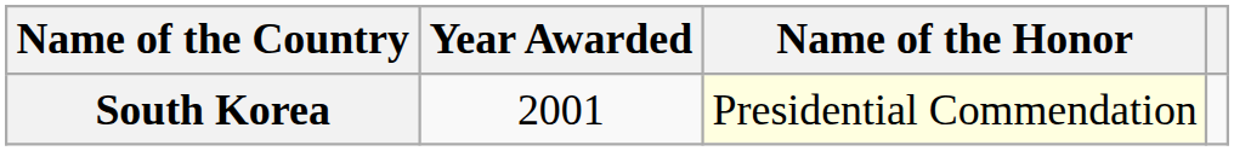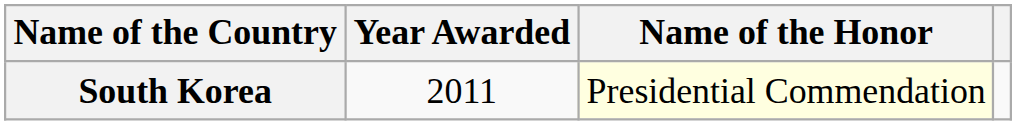South Korea | Year Awarded: 2001 -> 2011
